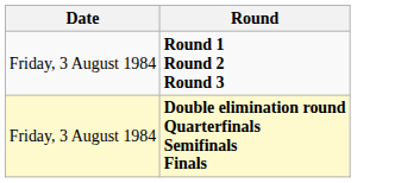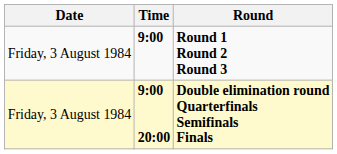+ column: Time | 9:00 | 9:00 20:00
